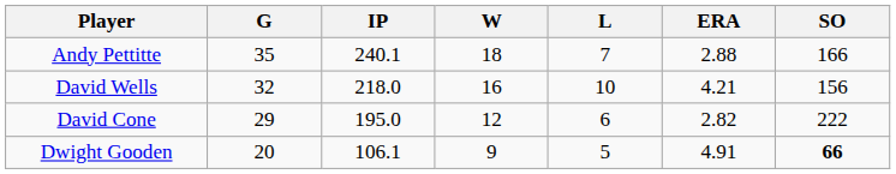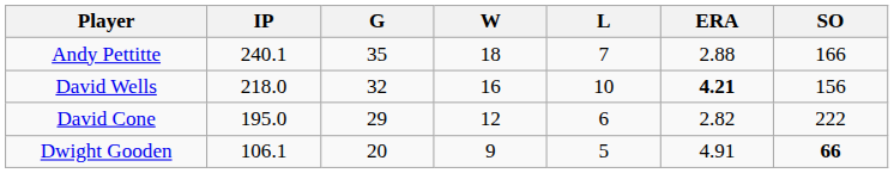columns swapped: G <-> IP
David Wells | ERA: normal -> bold
